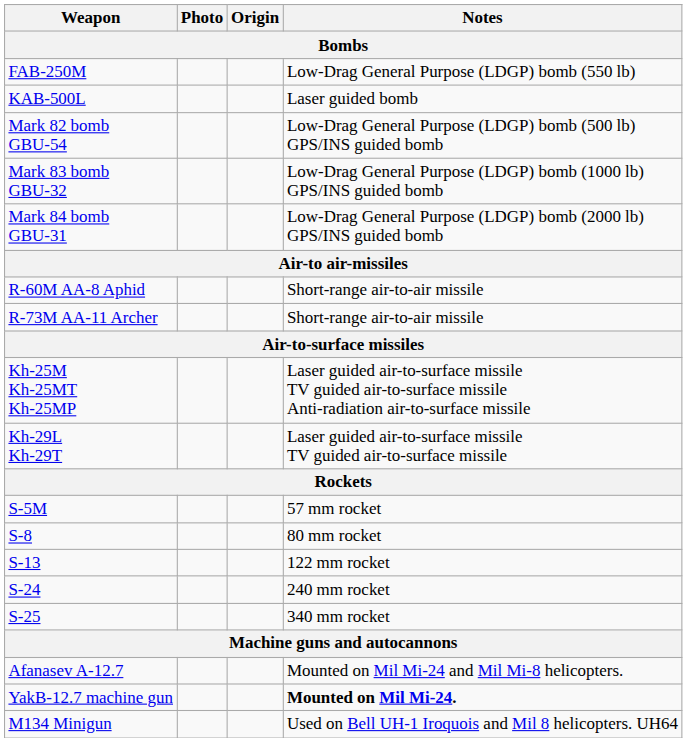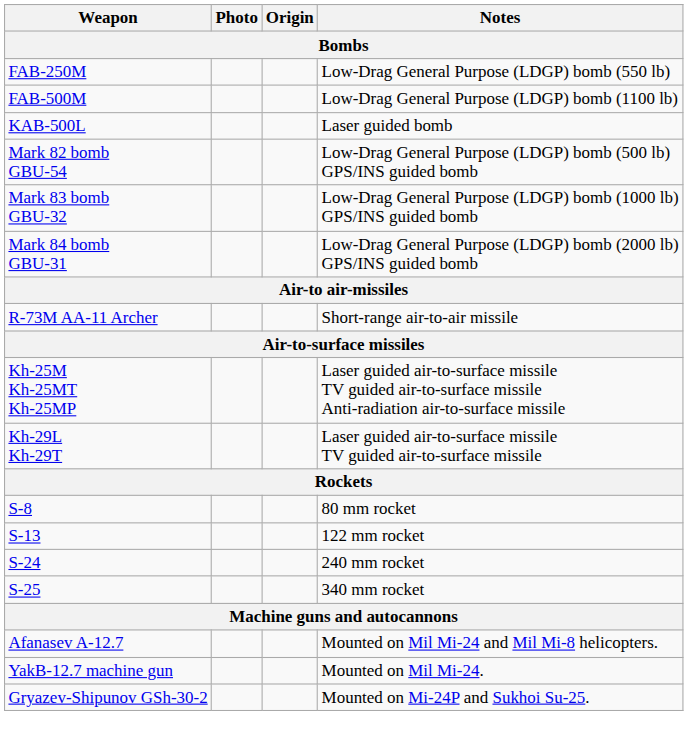+ row: FAB-500M | Low-Drag General Purpose (LDGP) bomb (1100 lb)
- row: R-60M AA-8 Aphid | Short-range air-to-air missile
- row: S-5M | 57 mm rocket
YakB-12.7 machine gun | Notes: bold -> normal
+ row: Gryazev-Shipunov GSh-30-2 | Mounted on Mi-24P and Sukhoi Su-25.
- row: M134 Minigun | Used on Bell UH-1 Iroquois and Mil 8 helicopters. UH64
